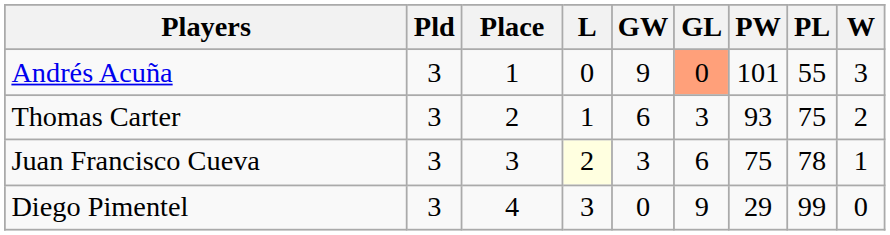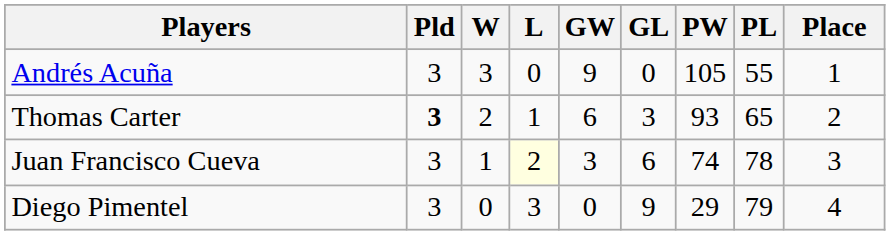columns swapped: W <-> Place
Andrés Acuña | GL: lightsalmon background -> no background
Andrés Acuña | PW: 101 -> 105
Thomas Carter | Pld: normal -> bold
Thomas Carter | PL: 75 -> 65
Juan Francisco Cueva | PW: 75 -> 74
Diego Pimentel | PL: 99 -> 79
